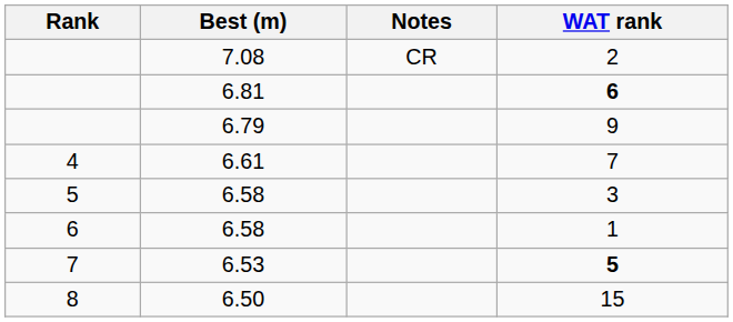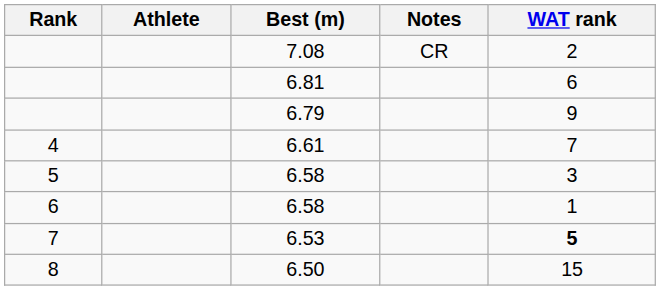+ column: Athlete
6.81 | WAT rank: bold -> normal
